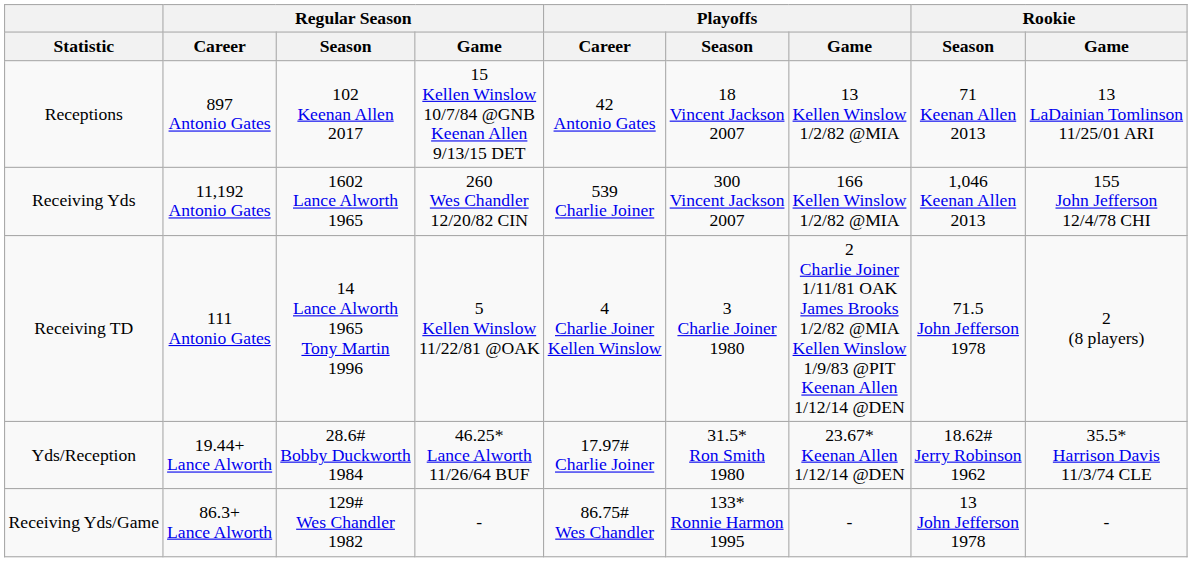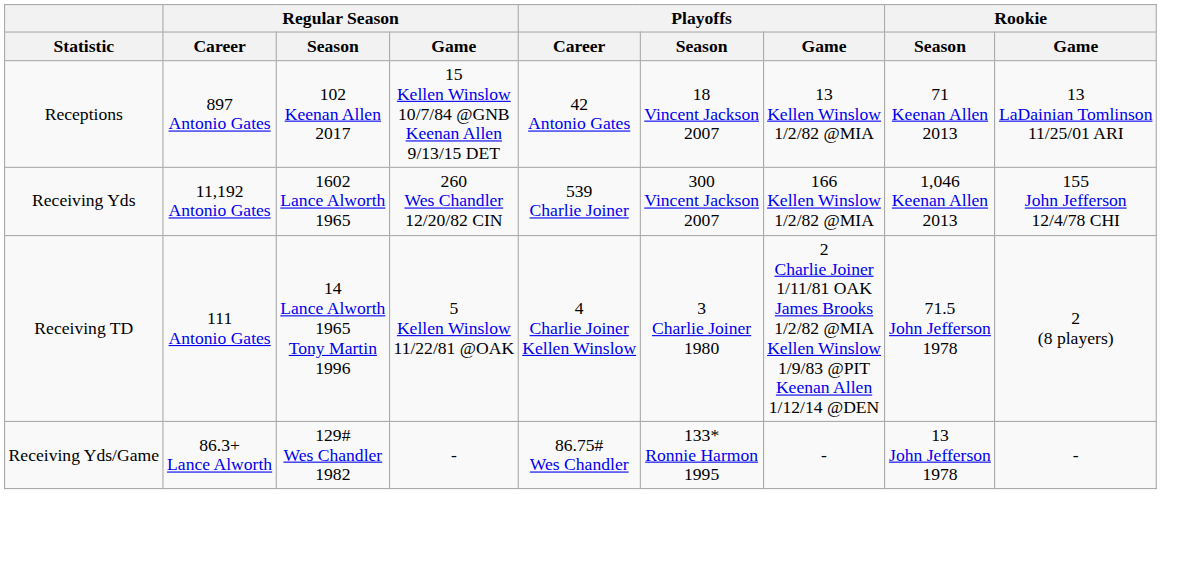- row: Yds/Reception | 19.44+ Lance Alworth | 28.6# Bobby Duckworth 1984 | 46.25* Lance Alworth 11/26/64 BUF | 17.97# Charlie Joiner | 31.5* Ron Smith 1980 | 23.67* Keenan Allen 1/12/14 @DEN | 18.62# Jerry Robinson 1962 | 35.5* Harrison Davis 11/3/74 CLE
